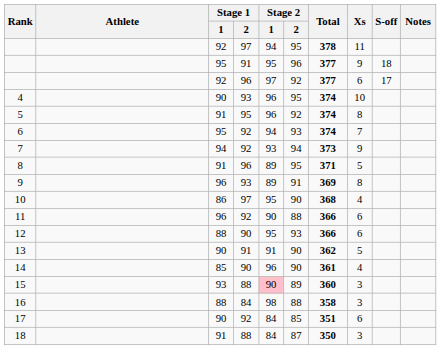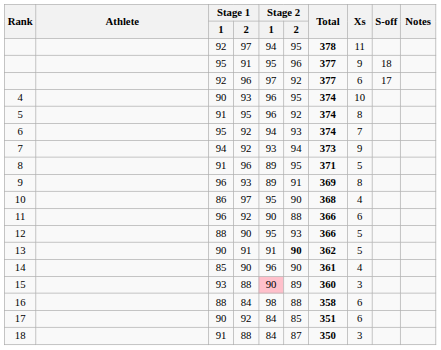12 | Xs: 6 -> 5
13 | Stage 2 / 2: normal -> bold
16 | Xs: 3 -> 6
